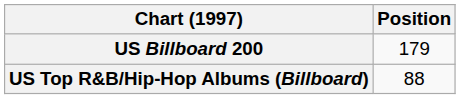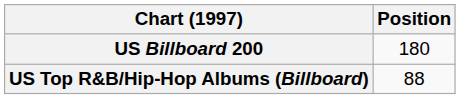US Billboard 200 | Position: 179 -> 180
